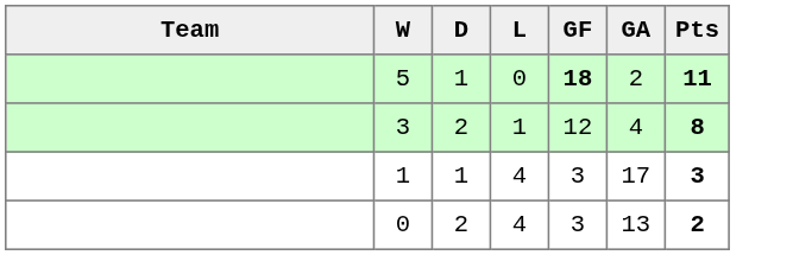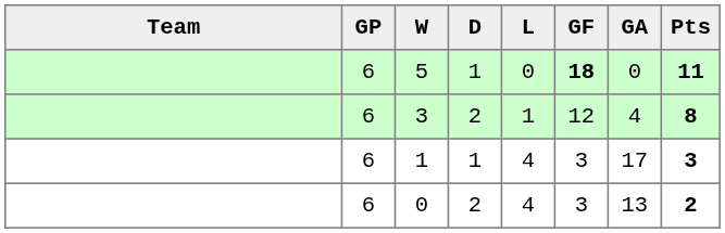+ column: GP | 6 | 6 | 6 | 6
5 | GA: 2 -> 0
